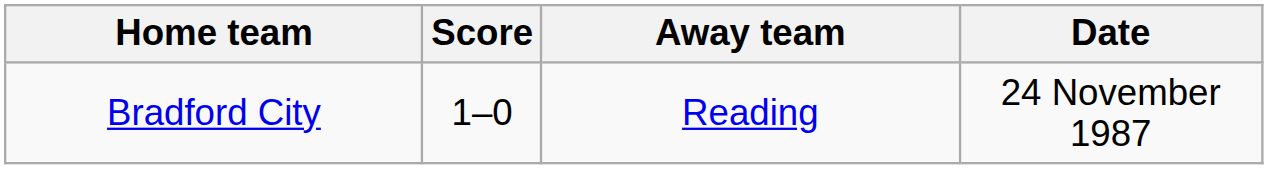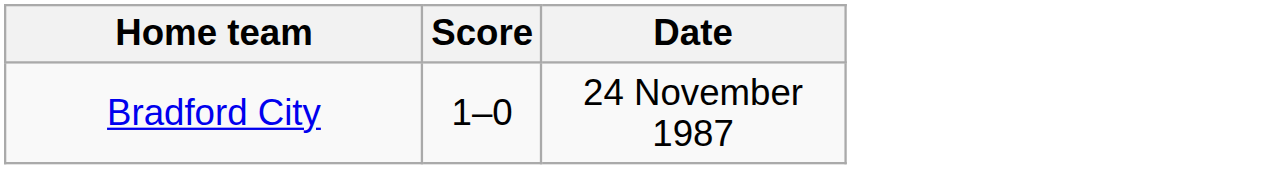- column: Away team | Reading
